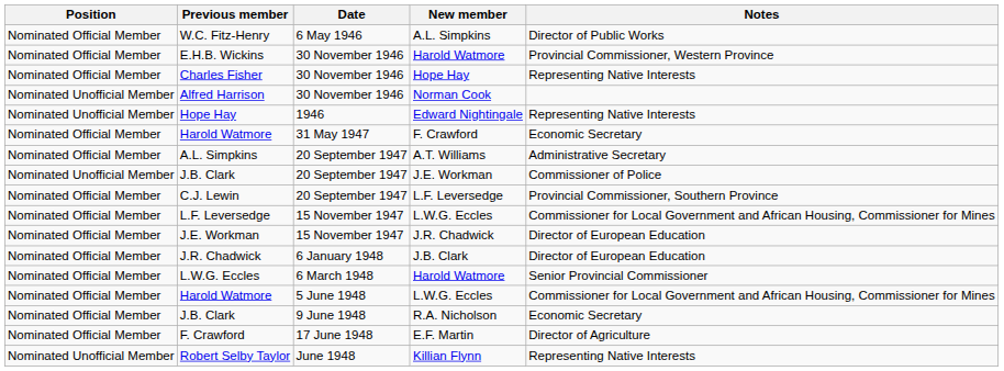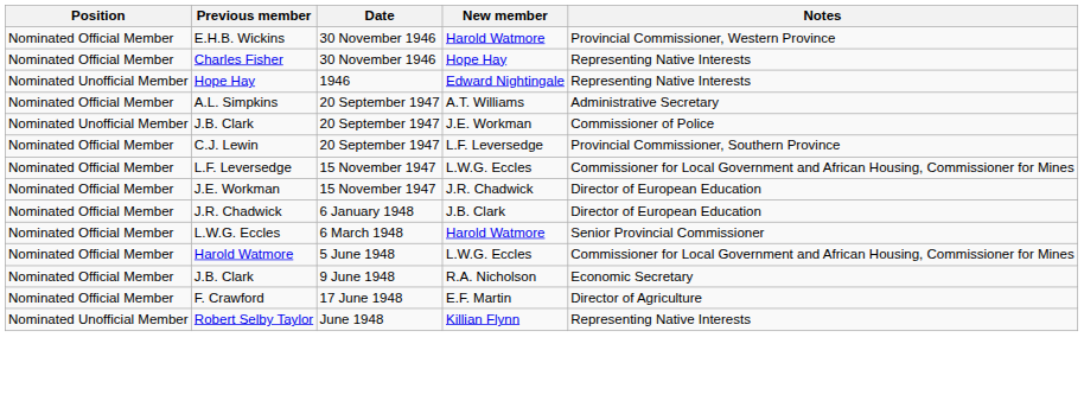- row: Nominated Official Member | W.C. Fitz-Henry | 6 May 1946 | A.L. Simpkins | Director of Public Works
- row: Nominated Unofficial Member | Alfred Harrison | 30 November 1946 | Norman Cook
- row: Nominated Official Member | Harold Watmore | 31 May 1947 | F. Crawford | Economic Secretary
